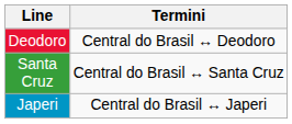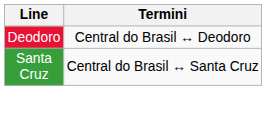- row: Japeri | Central do Brasil ↔ Japeri
